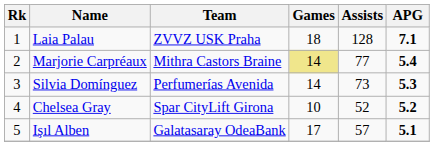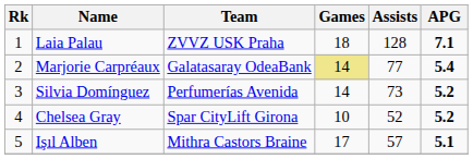Marjorie Carpréaux | Team: Mithra Castors Braine -> Galatasaray OdeaBank
Silvia Domínguez | APG: 5.3 -> 5.2
Işıl Alben | Team: Galatasaray OdeaBank -> Mithra Castors Braine
